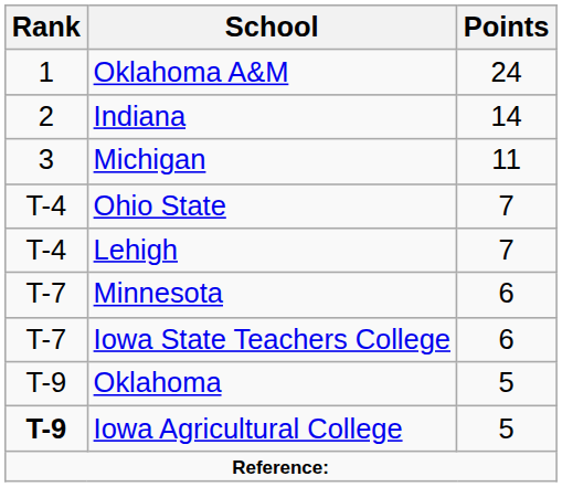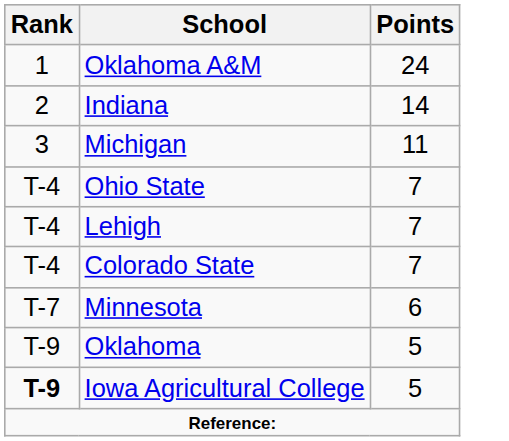+ row: T-4 | Colorado State | 7
- row: T-7 | Iowa State Teachers College | 6
